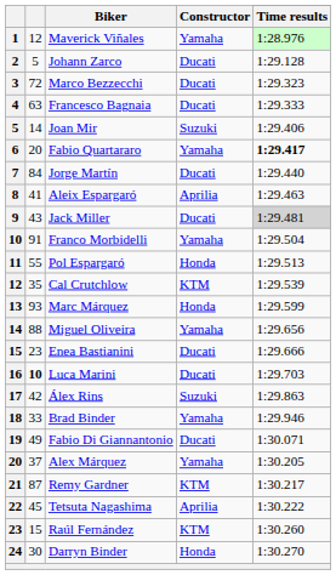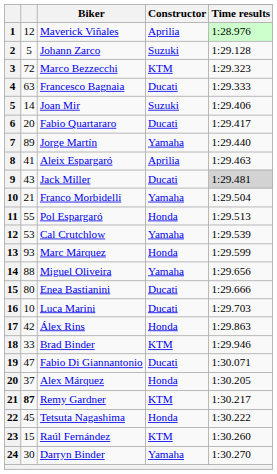Maverick Viñales | Constructor: Yamaha -> Aprilia
Johann Zarco | Constructor: Ducati -> Suzuki
Marco Bezzecchi | Constructor: Ducati -> KTM
Fabio Quartararo | Constructor: Yamaha -> Ducati
Fabio Quartararo | Time results: bold -> normal
Jorge Martín | column 2: 84 -> 89
Jorge Martín | Constructor: Ducati -> Yamaha
Franco Morbidelli | column 2: 91 -> 21
Cal Crutchlow | column 2: 35 -> 53
Cal Crutchlow | Constructor: KTM -> Yamaha
Enea Bastianini | column 2: 23 -> 80
Luca Marini | column 2: bold -> normal
Álex Rins | Constructor: Suzuki -> Honda
Brad Binder | Constructor: Yamaha -> KTM
Fabio Di Giannantonio | column 2: 49 -> 47
Alex Márquez | Constructor: Yamaha -> Honda
Remy Gardner | column 2: normal -> bold
Tetsuta Nagashima | Constructor: Aprilia -> Honda
Darryn Binder | Constructor: Honda -> Yamaha
